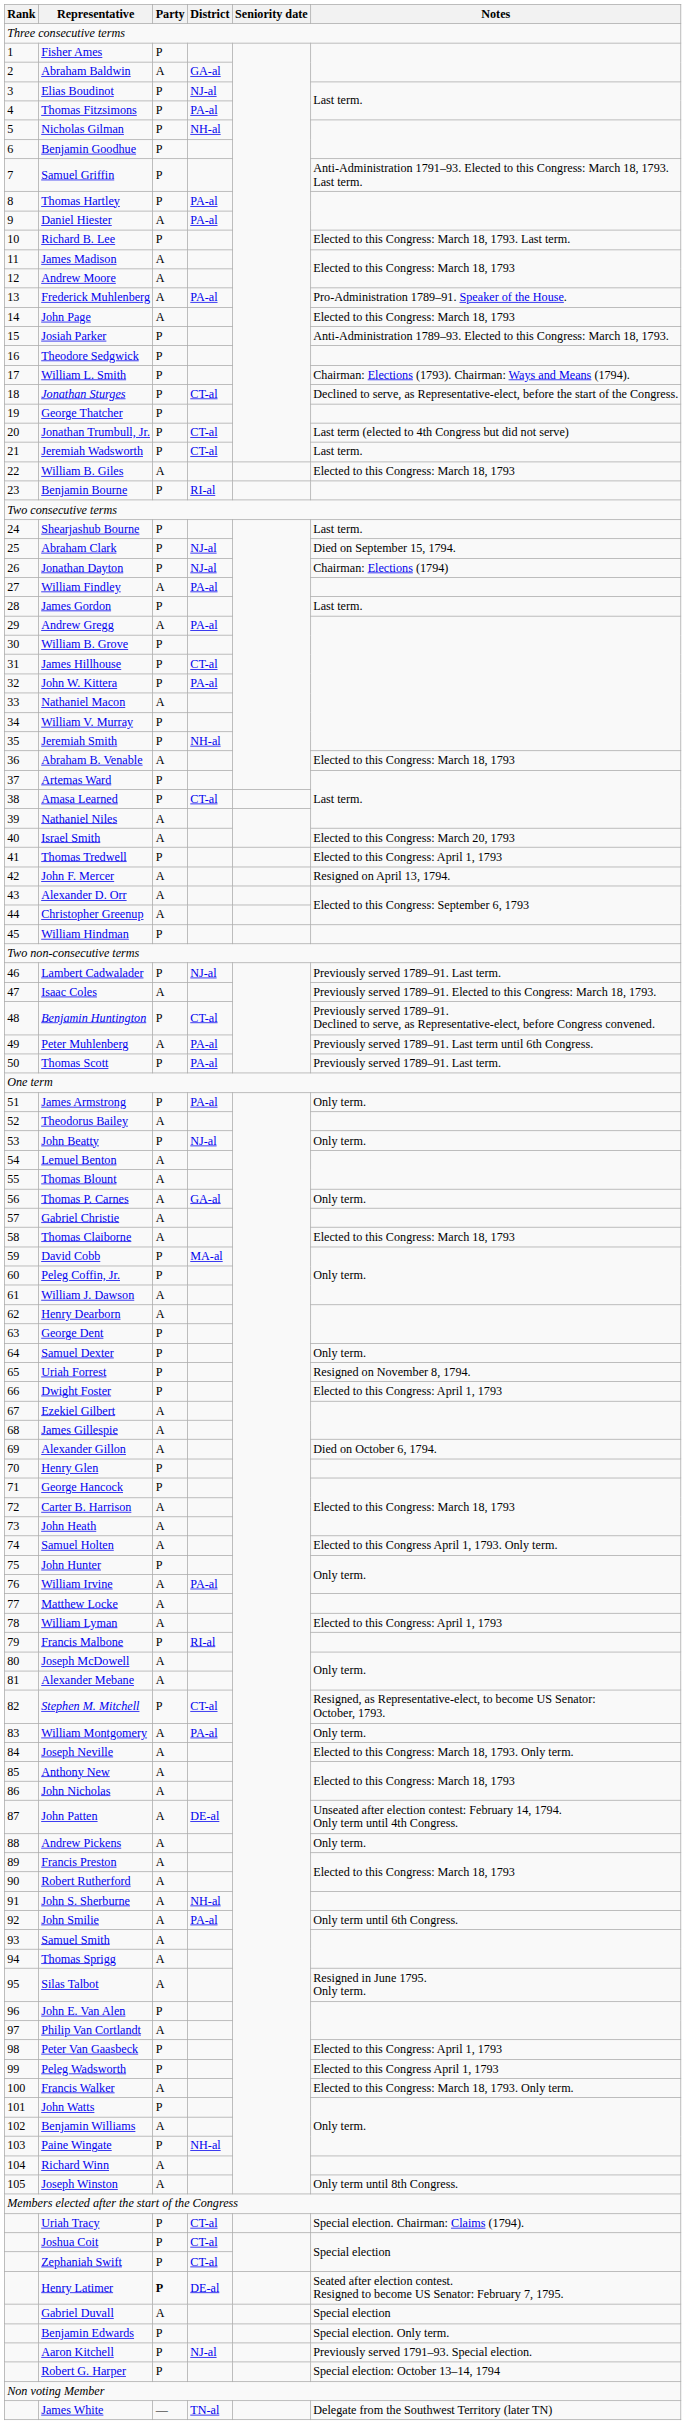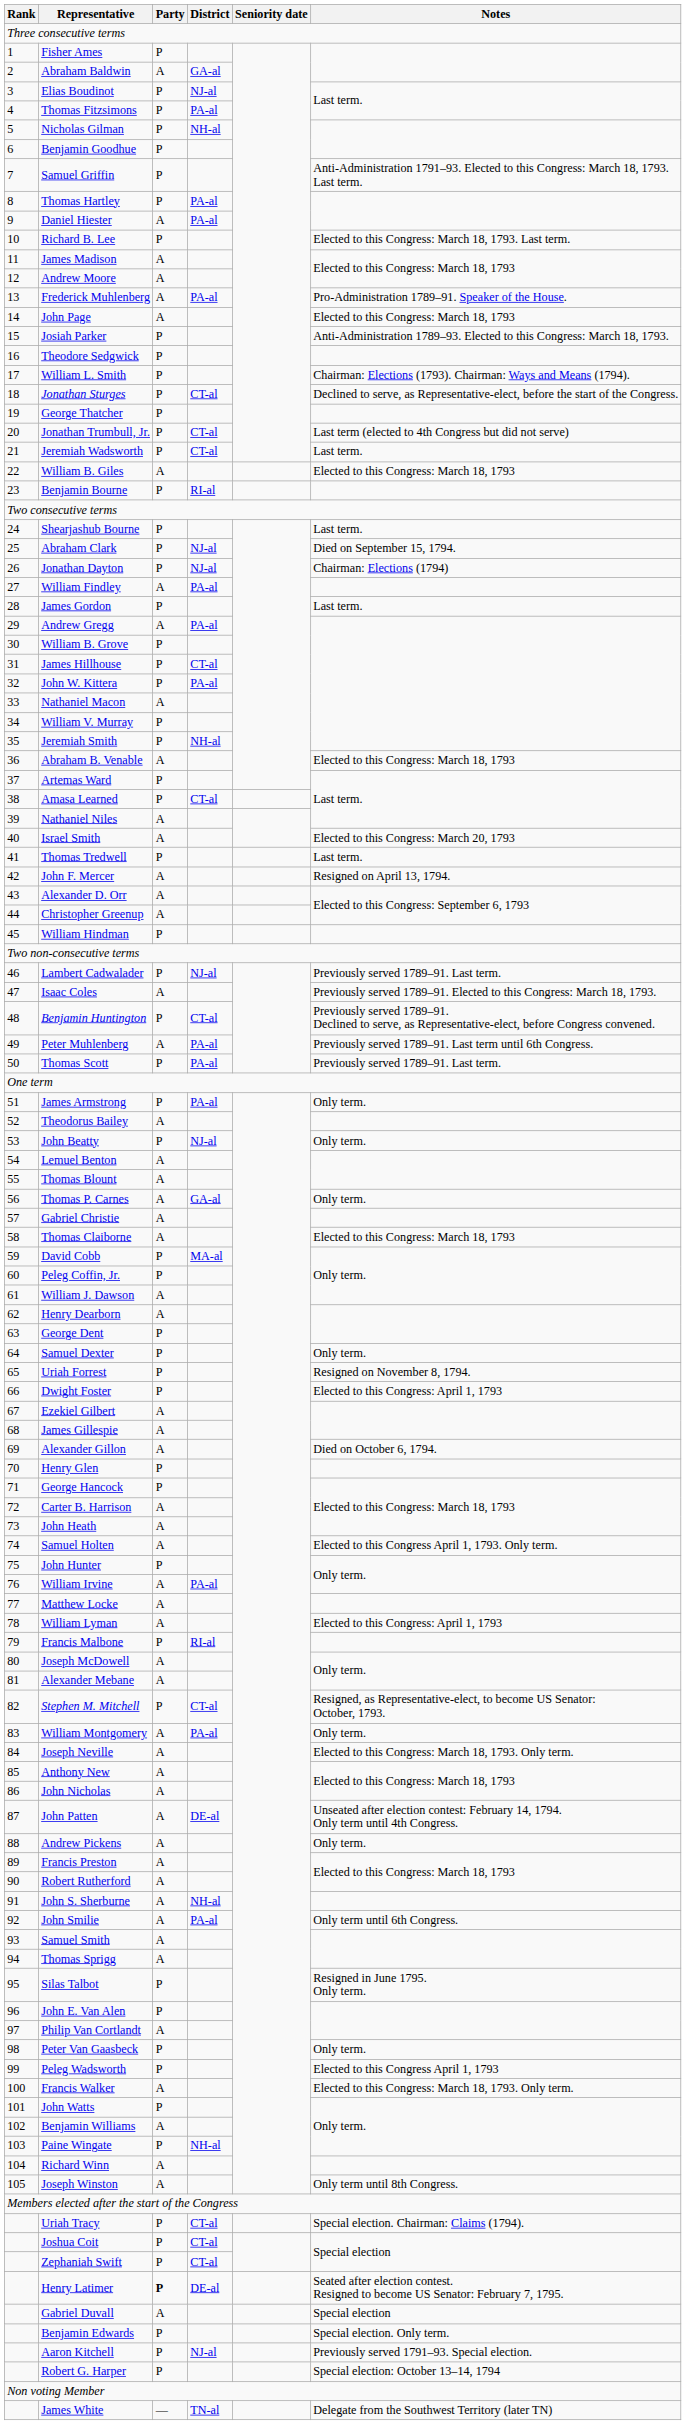Thomas Tredwell | Notes: Elected to this Congress: April 1, 1793 -> Last term.
Silas Talbot | Party: A -> P
Peter Van Gaasbeck | Notes: Elected to this Congress: April 1, 1793 -> Only term.
